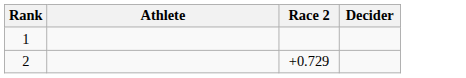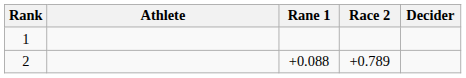+ column: Rane 1 | +0.088
2 | Race 2: +0.729 -> +0.789
